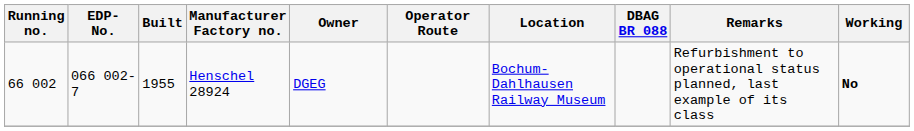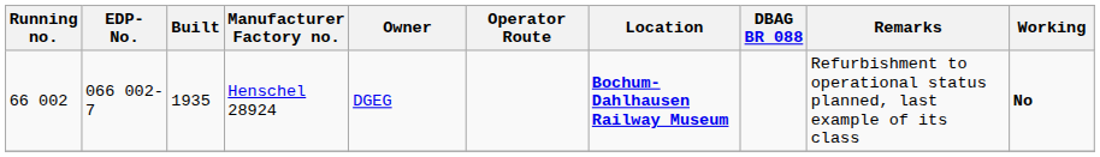Henschel 28924 | Built: 1955 -> 1935
Henschel 28924 | Location: normal -> bold
